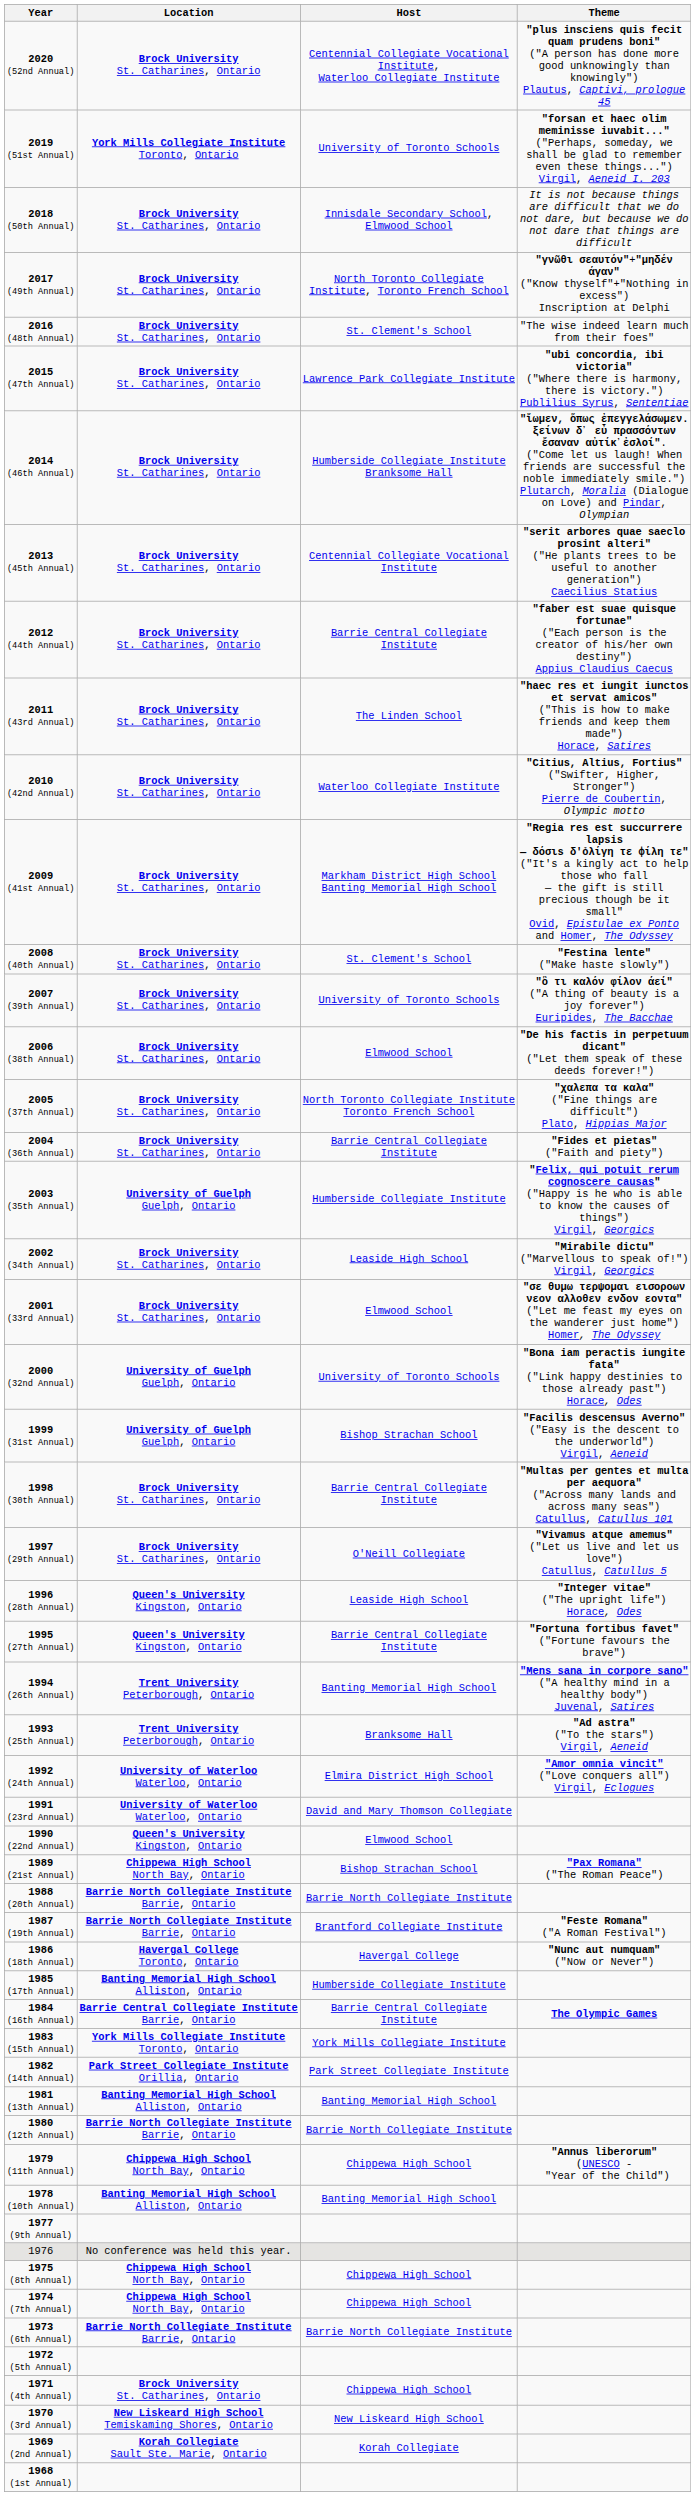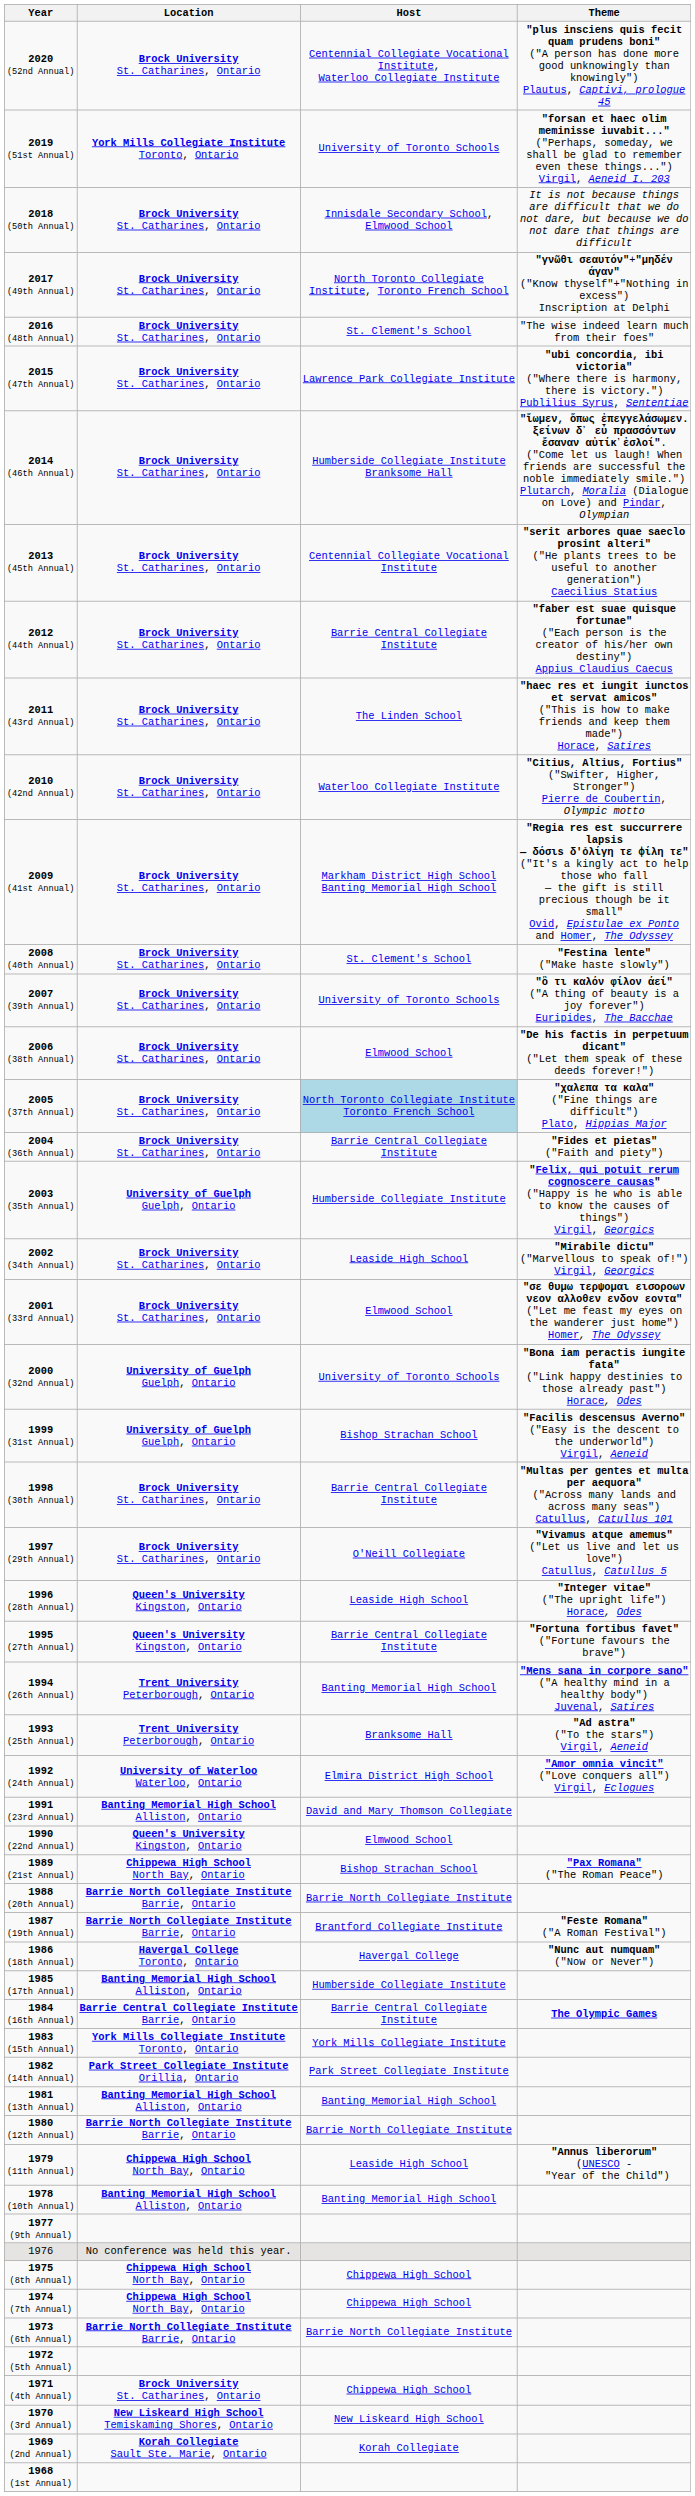2005 (37th Annual) | Host: no background -> lightblue background
1991 (23rd Annual) | Location: University of Waterloo Waterloo, Ontario -> Banting Memorial High School Alliston, Ontario
1979 (11th Annual) | Host: Chippewa High School -> Leaside High School
